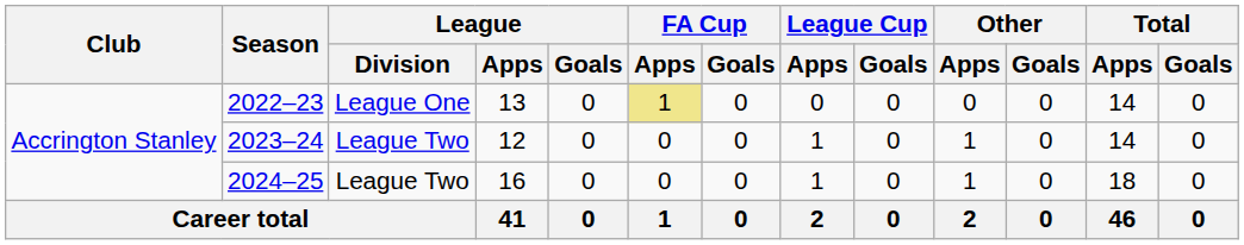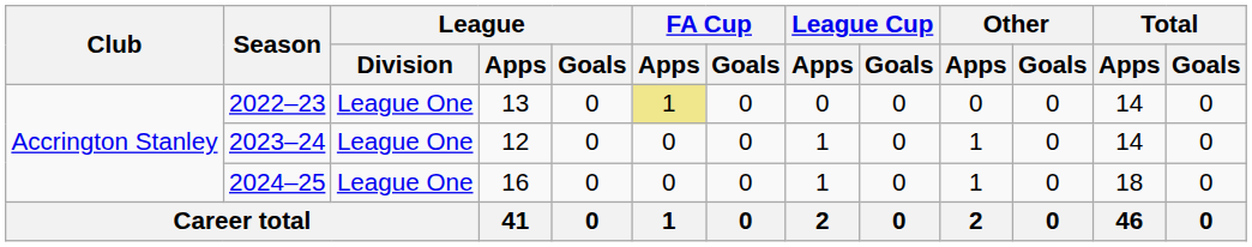2023–24 | League / Division: League Two -> League One
2024–25 | League / Division: League Two -> League One
